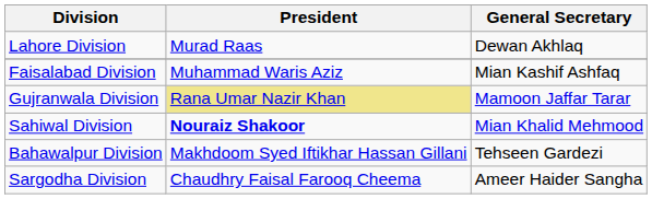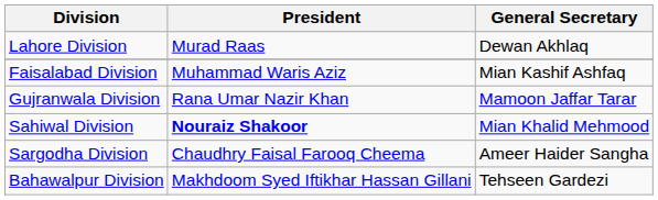Gujranwala Division | President: khaki background -> no background
rows swapped: Bahawalpur Division <-> Sargodha Division
